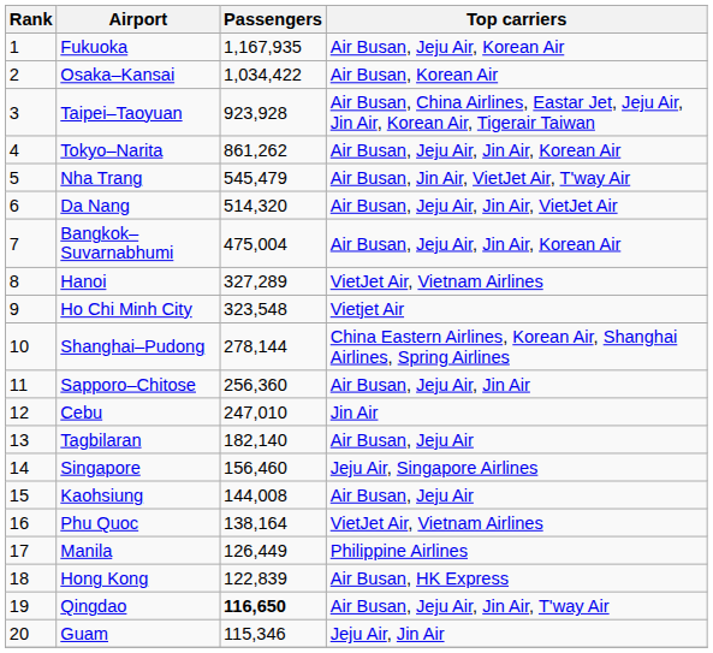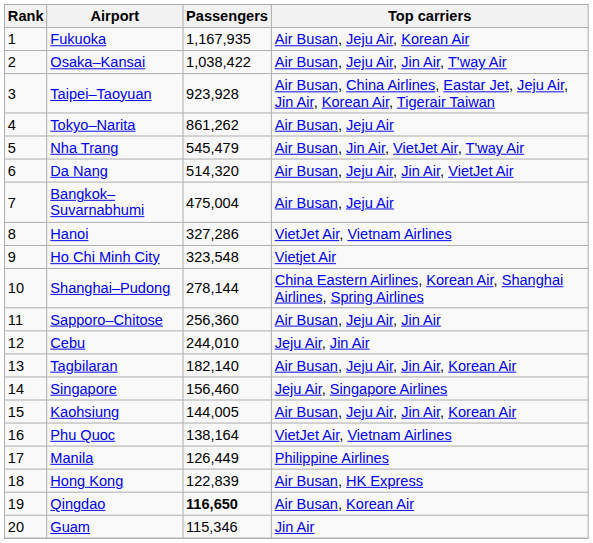Osaka–Kansai | Passengers: 1,034,422 -> 1,038,422
Osaka–Kansai | Top carriers: Air Busan, Korean Air -> Air Busan, Jeju Air, Jin Air, T'way Air
Tokyo–Narita | Top carriers: Air Busan, Jeju Air, Jin Air, Korean Air -> Air Busan, Jeju Air
Bangkok–Suvarnabhumi | Top carriers: Air Busan, Jeju Air, Jin Air, Korean Air -> Air Busan, Jeju Air
Hanoi | Passengers: 327,289 -> 327,286
Cebu | Passengers: 247,010 -> 244,010
Cebu | Top carriers: Jin Air -> Jeju Air, Jin Air
Tagbilaran | Top carriers: Air Busan, Jeju Air -> Air Busan, Jeju Air, Jin Air, Korean Air
Kaohsiung | Passengers: 144,008 -> 144,005
Kaohsiung | Top carriers: Air Busan, Jeju Air -> Air Busan, Jeju Air, Jin Air, Korean Air
Qingdao | Top carriers: Air Busan, Jeju Air, Jin Air, T'way Air -> Air Busan, Korean Air
Guam | Top carriers: Jeju Air, Jin Air -> Jin Air
